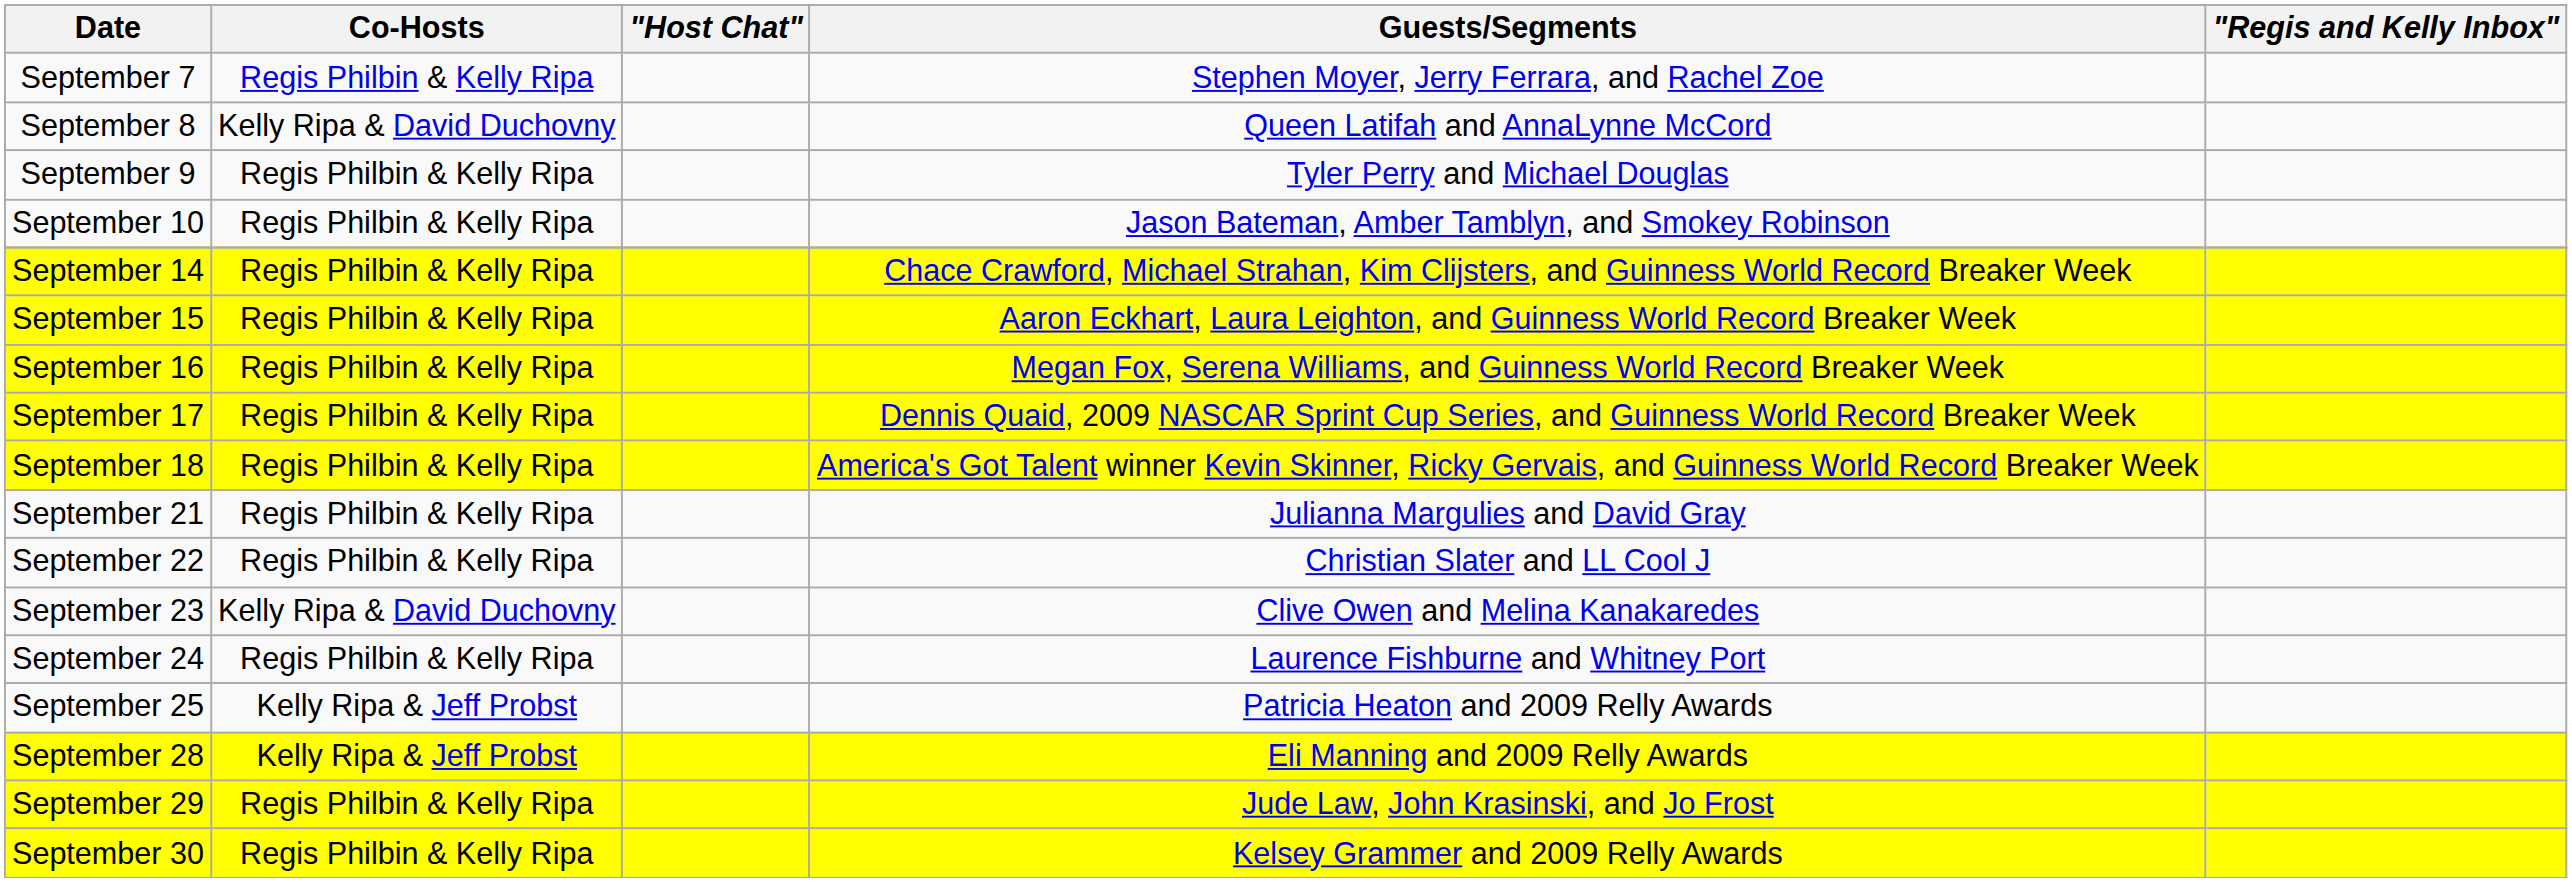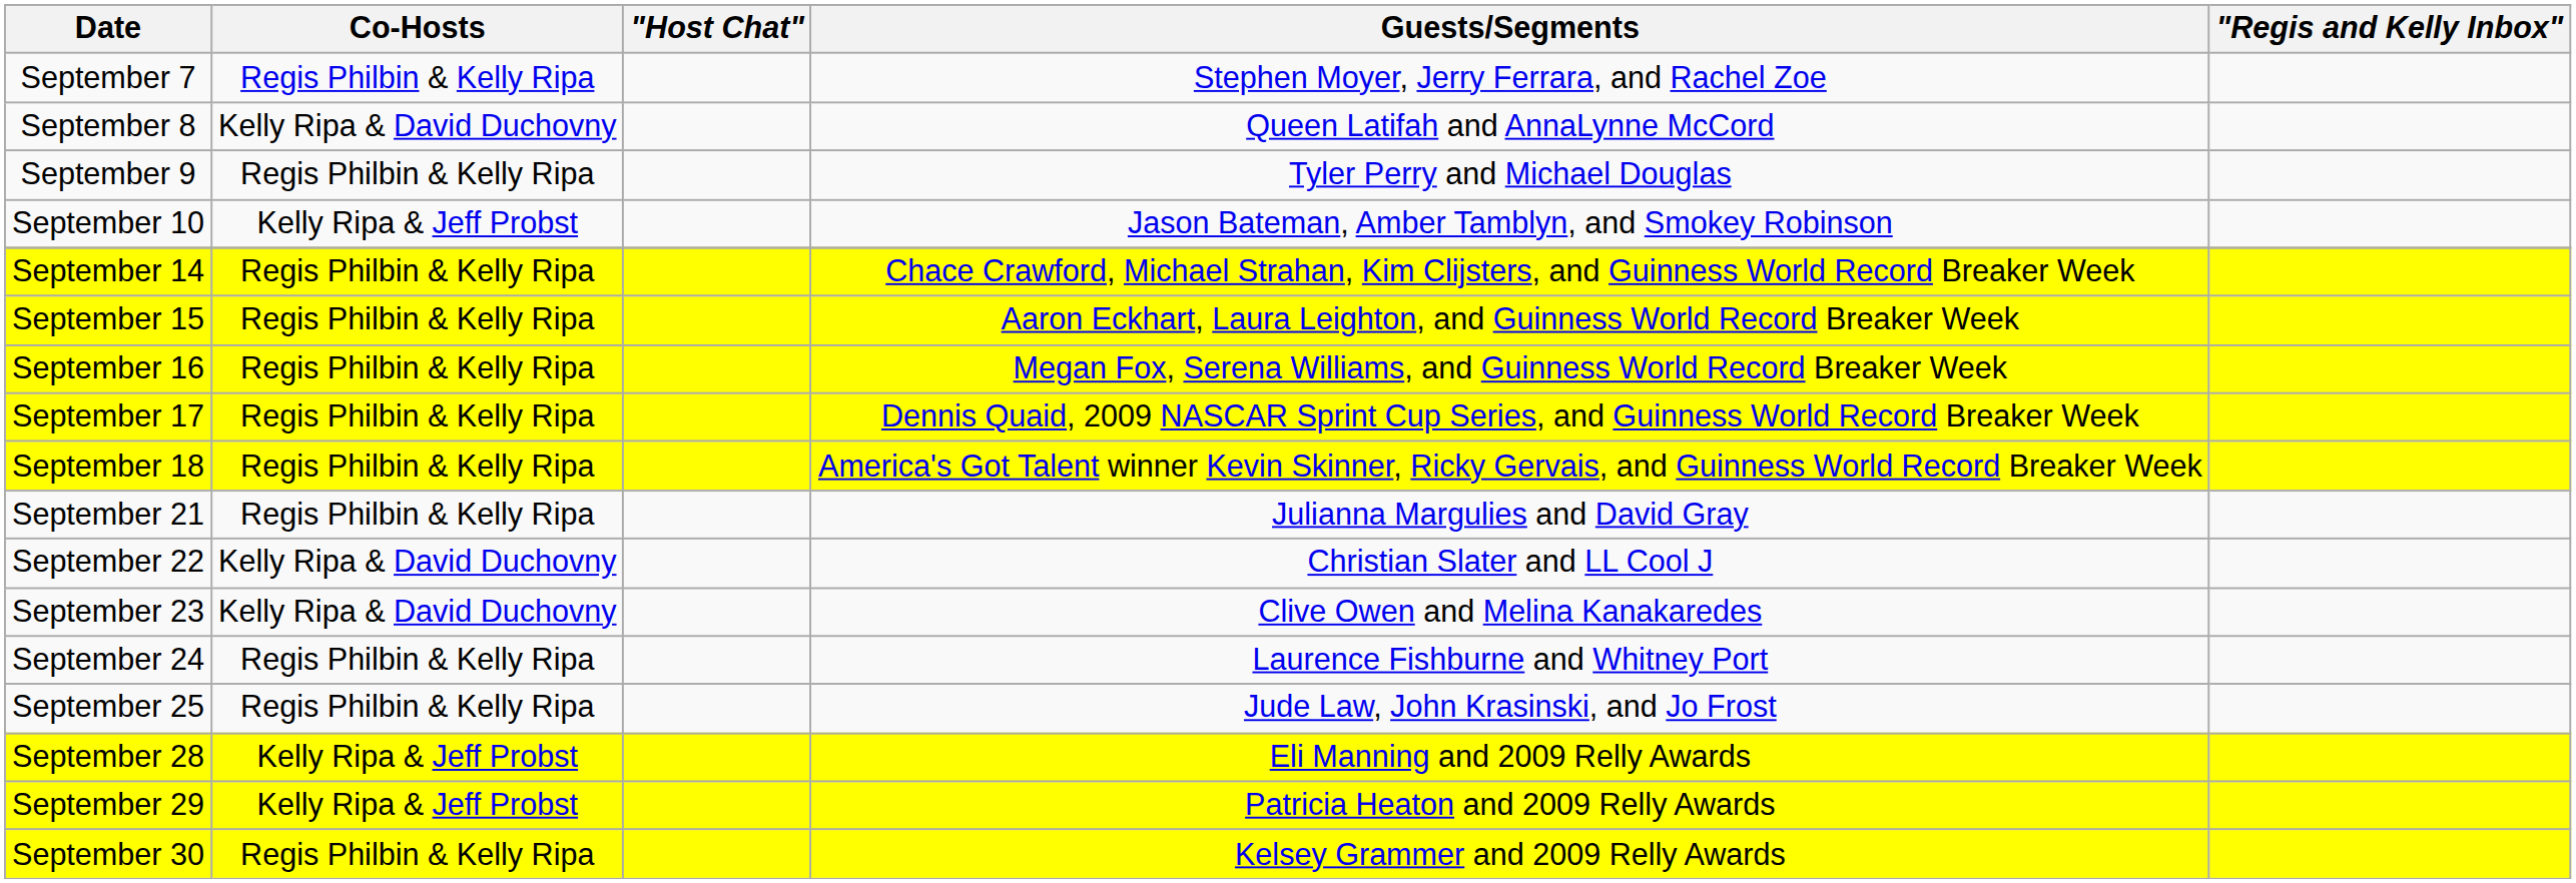September 10 | Co-Hosts: Regis Philbin & Kelly Ripa -> Kelly Ripa & Jeff Probst
September 22 | Co-Hosts: Regis Philbin & Kelly Ripa -> Kelly Ripa & David Duchovny
September 25 | Co-Hosts: Kelly Ripa & Jeff Probst -> Regis Philbin & Kelly Ripa
September 25 | Guests/Segments: Patricia Heaton and 2009 Relly Awards -> Jude Law, John Krasinski, and Jo Frost
September 29 | Co-Hosts: Regis Philbin & Kelly Ripa -> Kelly Ripa & Jeff Probst
September 29 | Guests/Segments: Jude Law, John Krasinski, and Jo Frost -> Patricia Heaton and 2009 Relly Awards
